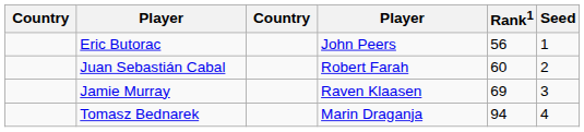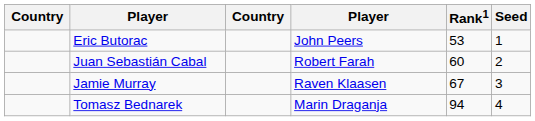Eric Butorac | Rank1: 56 -> 53
Jamie Murray | Rank1: 69 -> 67
